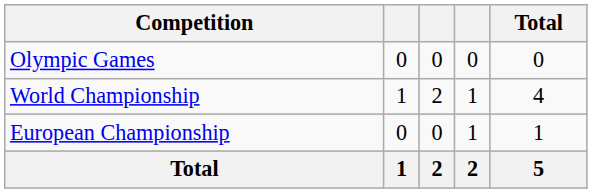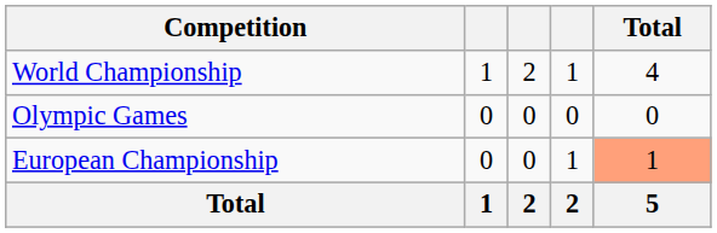rows swapped: Olympic Games <-> World Championship
European Championship | Total: no background -> lightsalmon background
